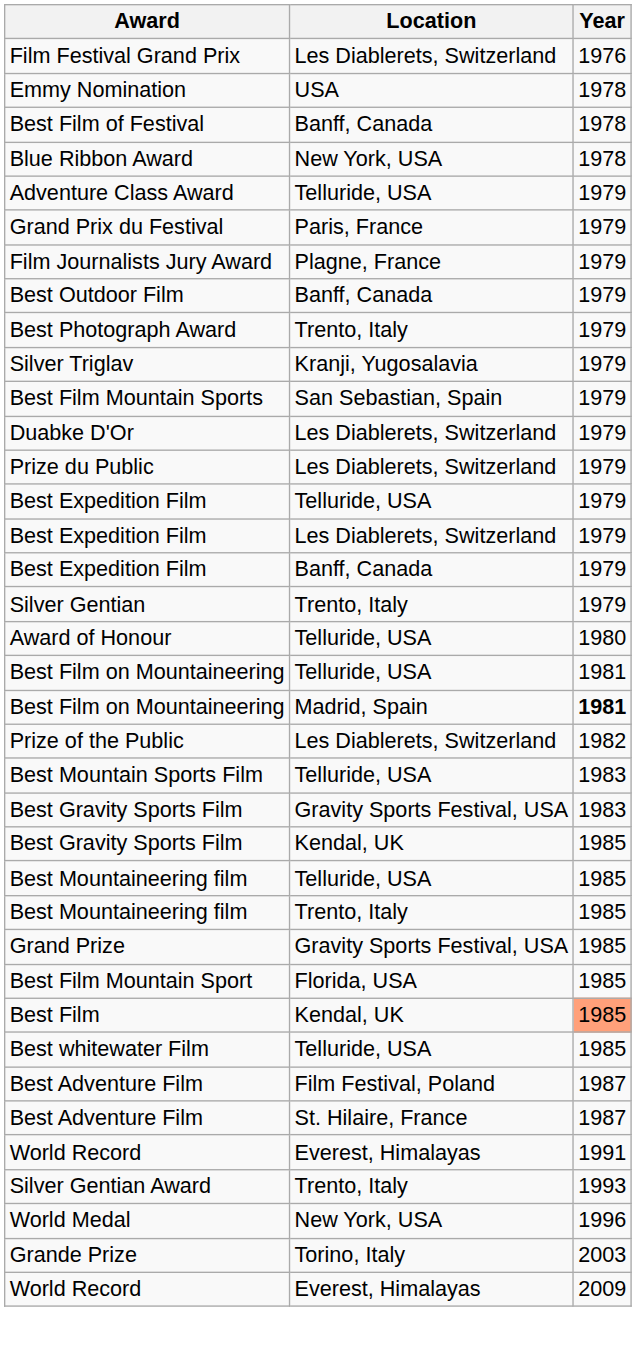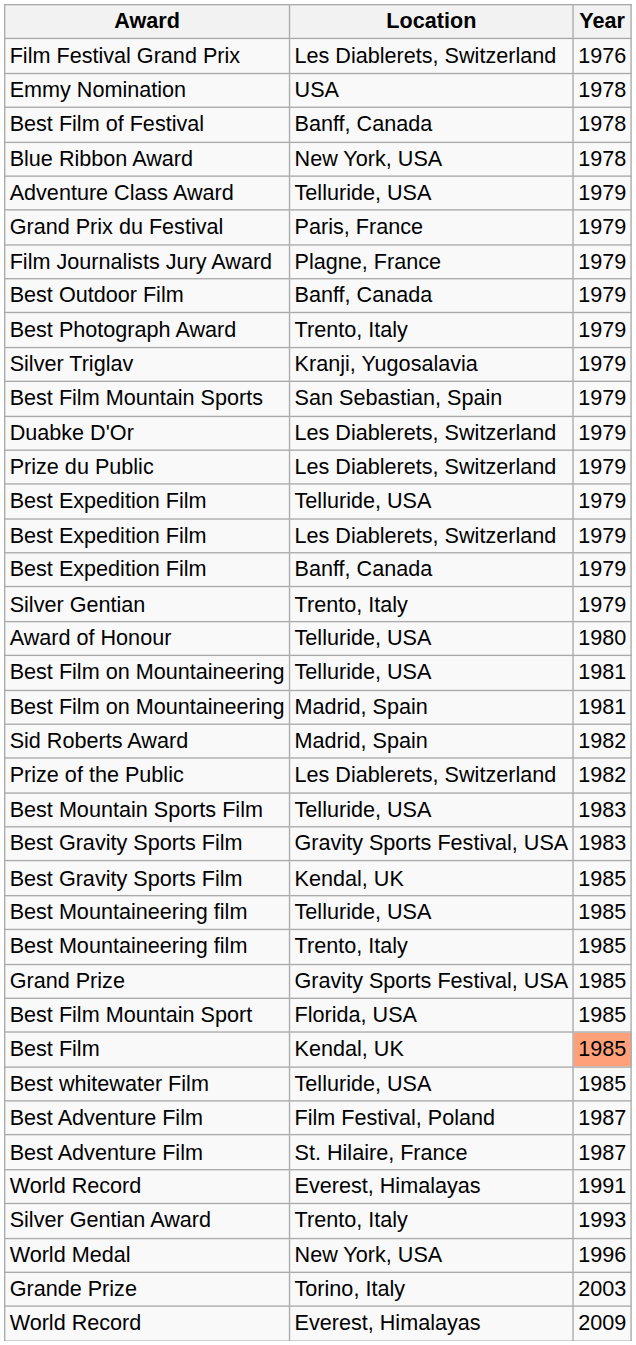Best Film on Mountaineering / Madrid, Spain | Year: bold -> normal
+ row: Sid Roberts Award | Madrid, Spain | 1982
